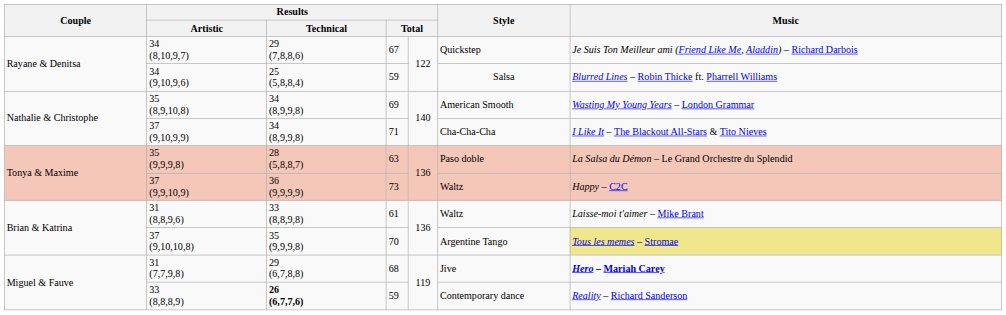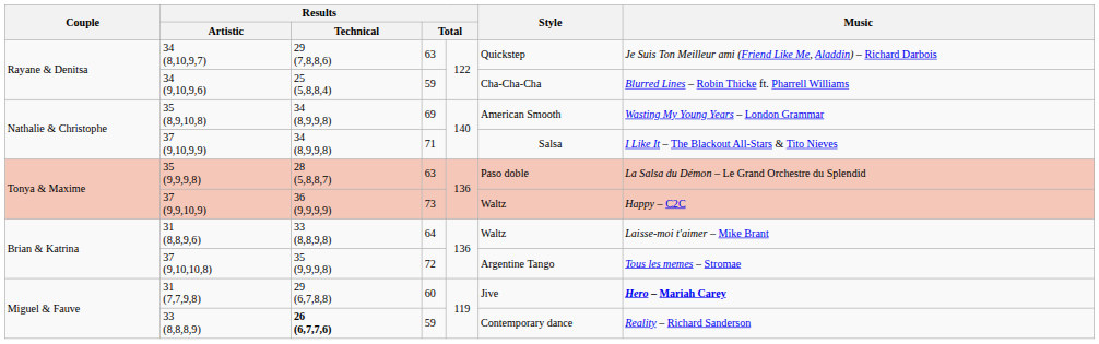34 (8,10,9,7) | column 4: 67 -> 63
34 (9,10,9,6) | Style: Salsa -> Cha-Cha-Cha
37 (9,10,9,9) | Style: Cha-Cha-Cha -> Salsa
31 (8,8,9,6) | column 4: 61 -> 64
37 (9,10,10,8) | column 4: 70 -> 72
37 (9,10,10,8) | Music: khaki background -> no background
31 (7,7,9,8) | column 4: 68 -> 60
